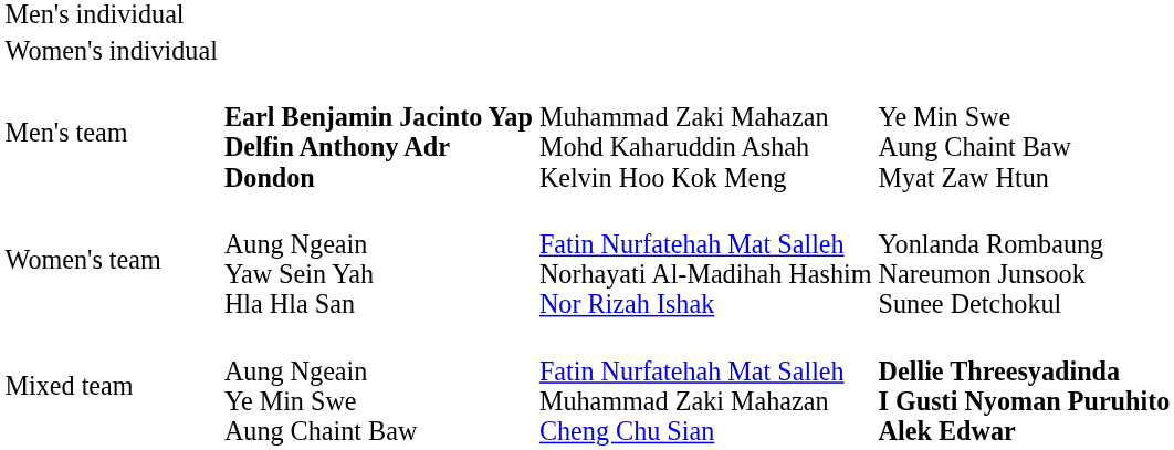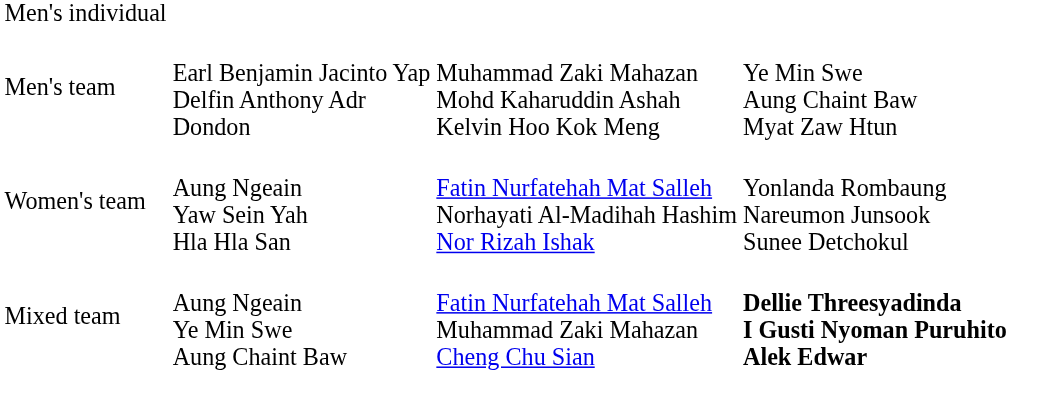- row: Women's individual
Men's team | column 2: bold -> normal
